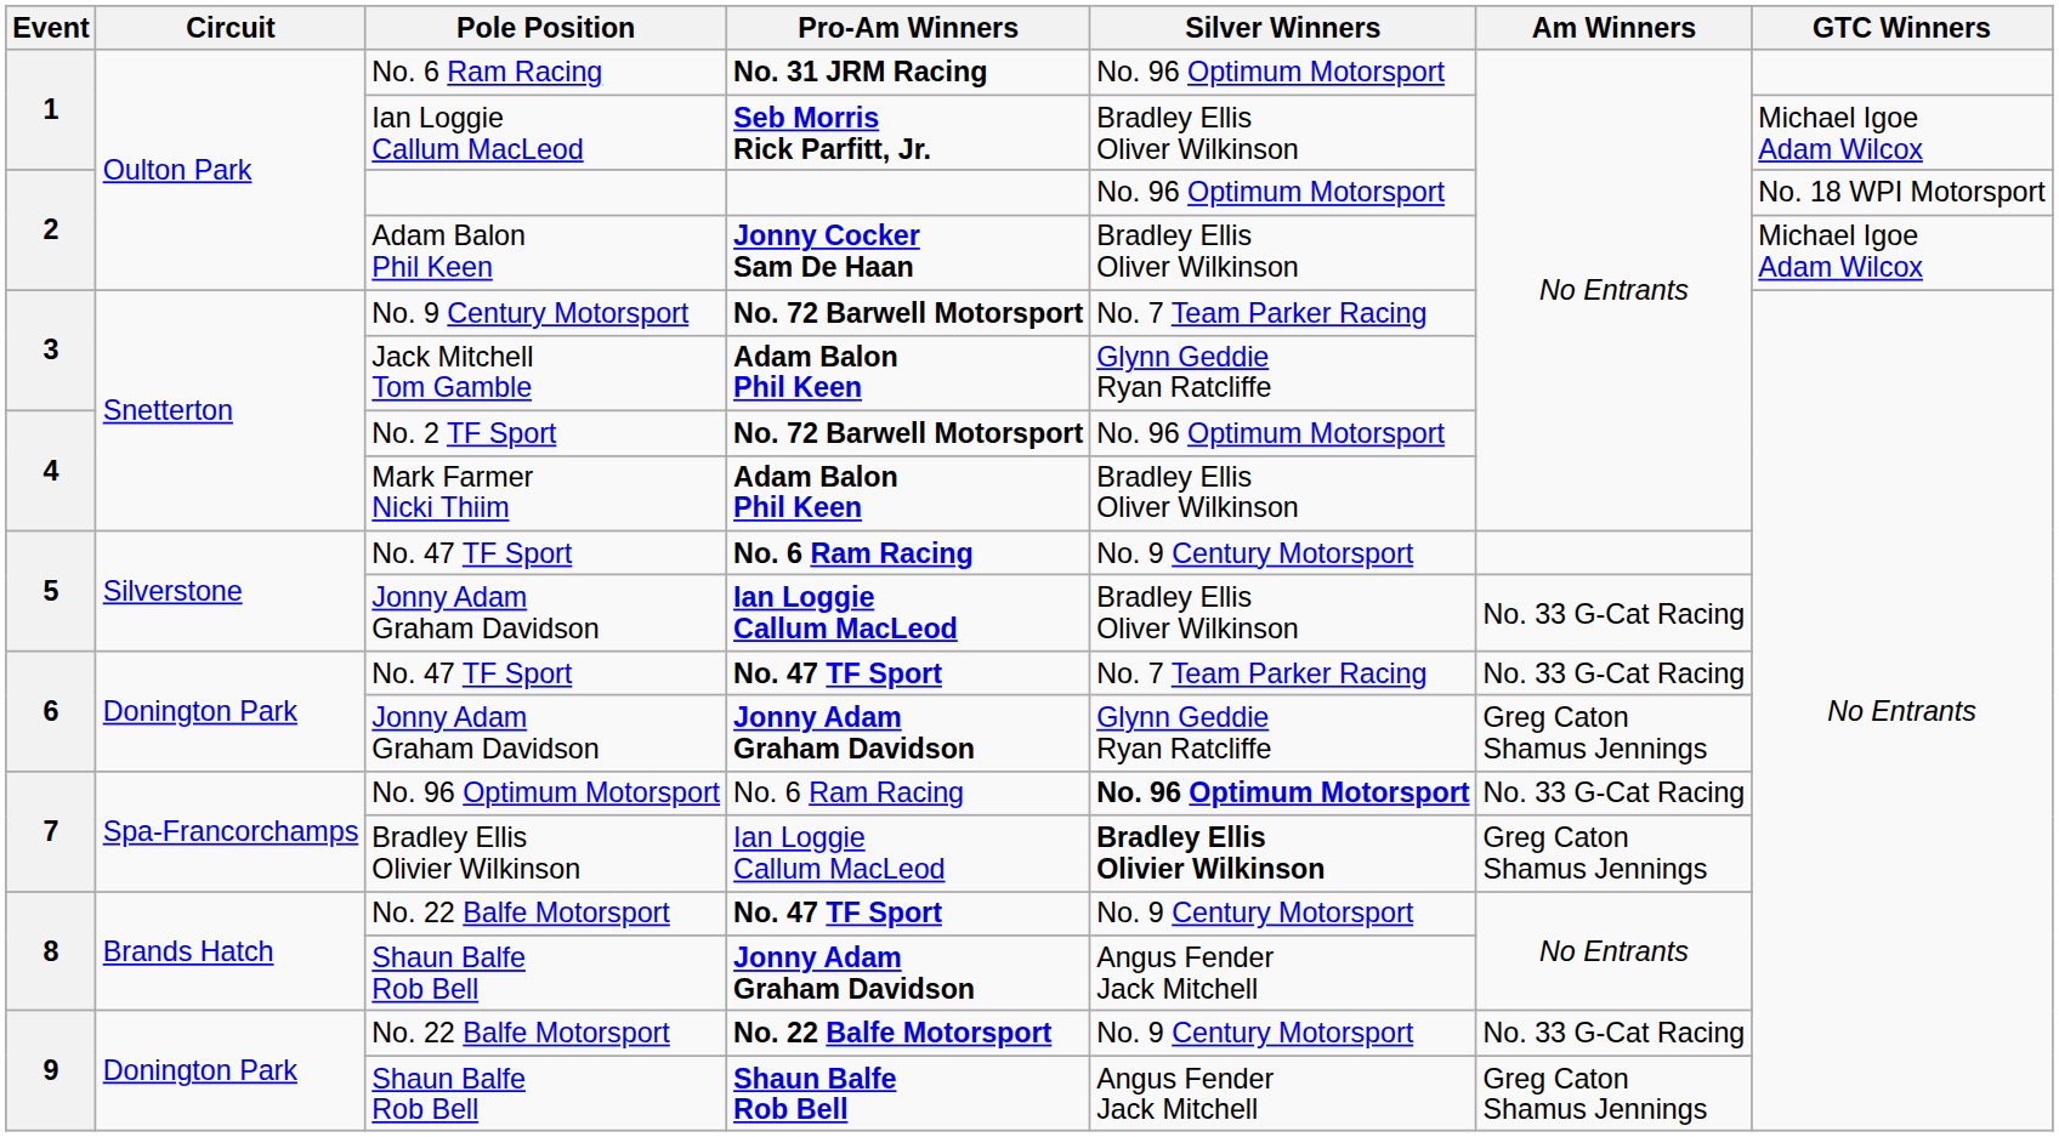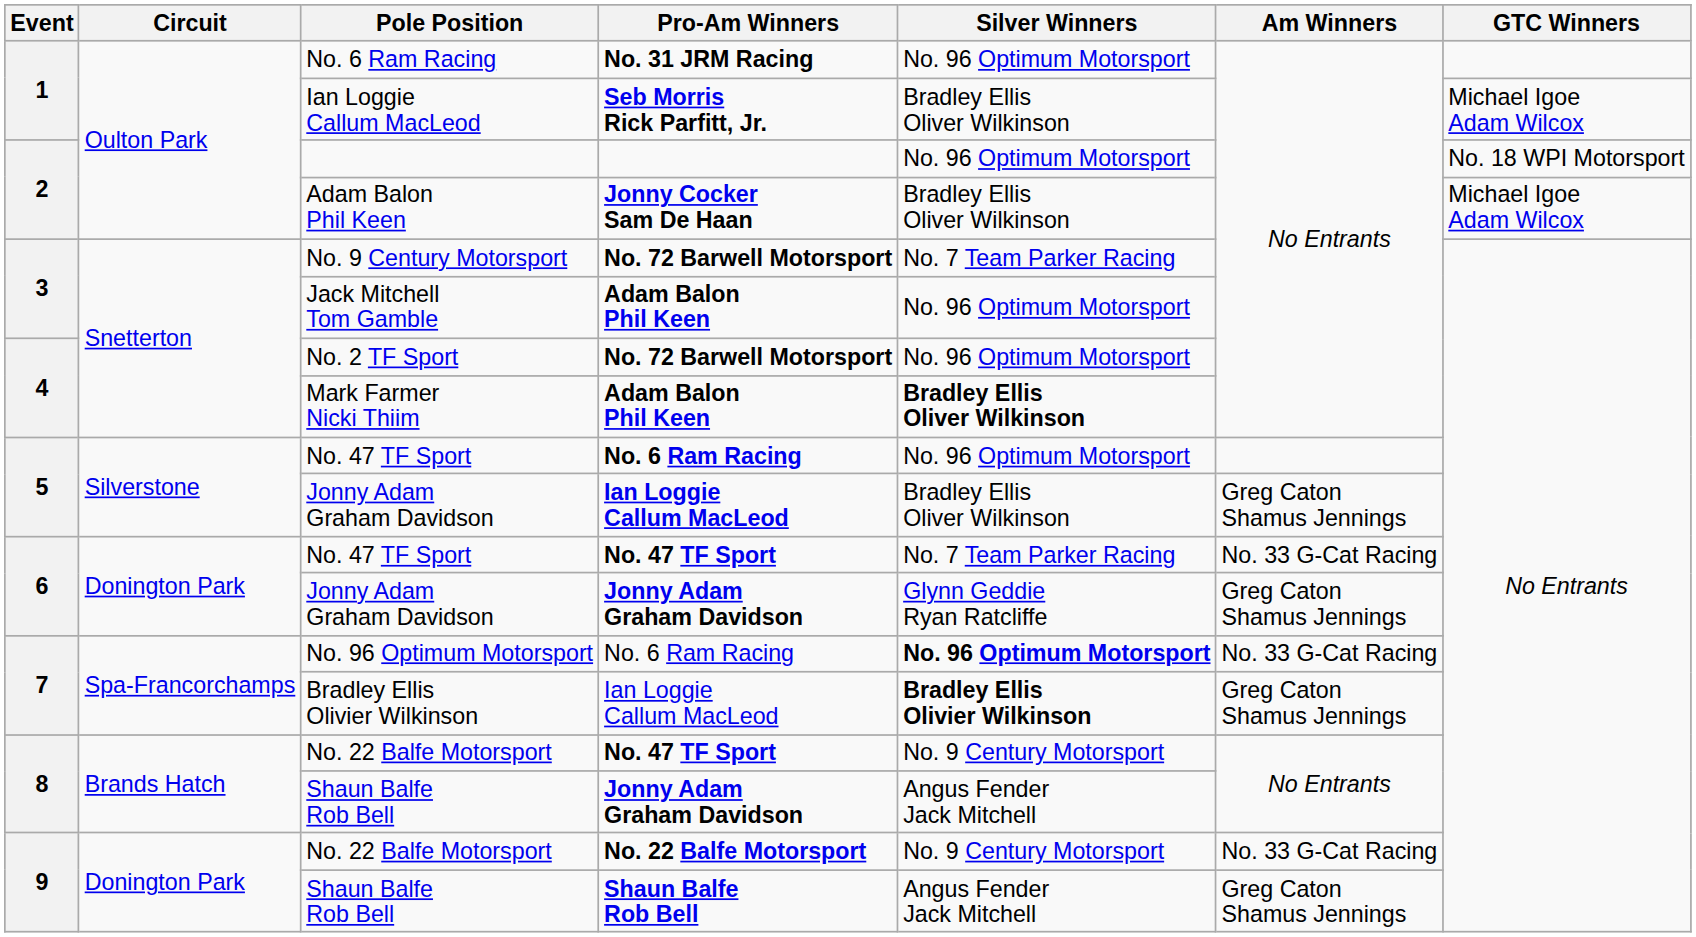Jack Mitchell Tom Gamble | Silver Winners: Glynn Geddie Ryan Ratcliffe -> No. 96 Optimum Motorsport
Mark Farmer Nicki Thiim | Silver Winners: normal -> bold
No. 47 TF Sport / No. 6 Ram Racing | Silver Winners: No. 9 Century Motorsport -> No. 96 Optimum Motorsport
Jonny Adam Graham Davidson / Ian Loggie Callum MacLeod | Am Winners: No. 33 G-Cat Racing -> Greg Caton Shamus Jennings
